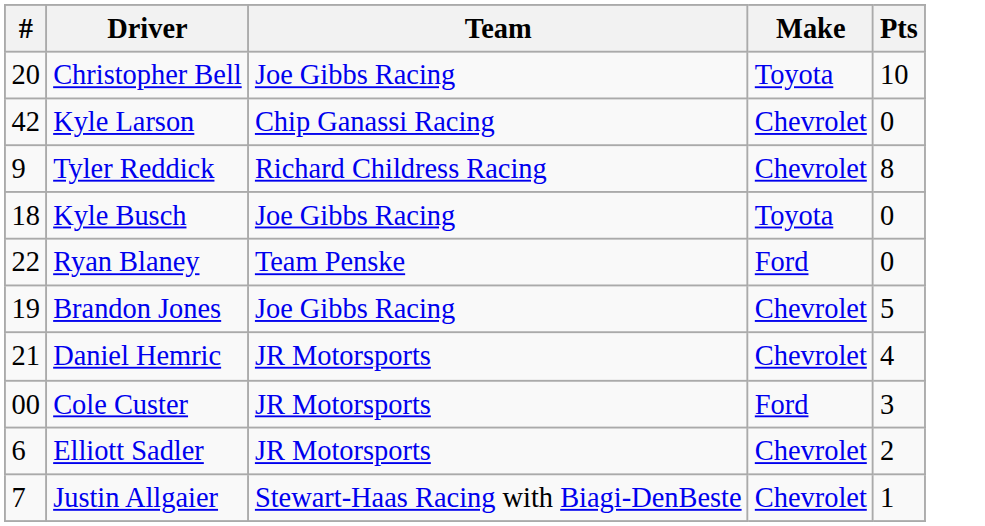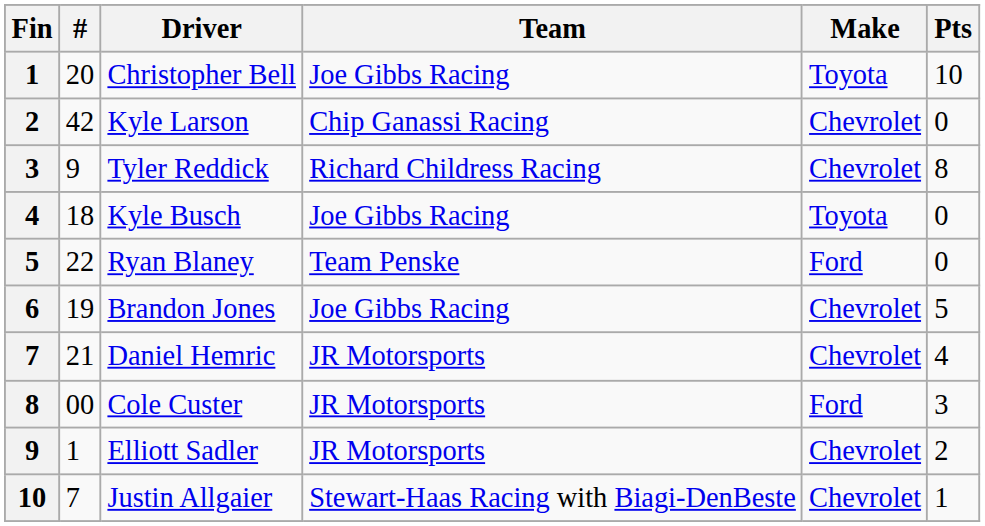+ column: Fin | 1 | 2 | 3 | 4 | 5 | 6 | 7 | 8 | 9 | 10
Elliott Sadler | #: 6 -> 1
